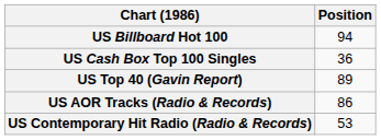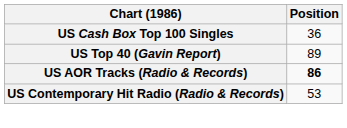- row: US Billboard Hot 100 | 94
US AOR Tracks (Radio & Records) | Position: normal -> bold
